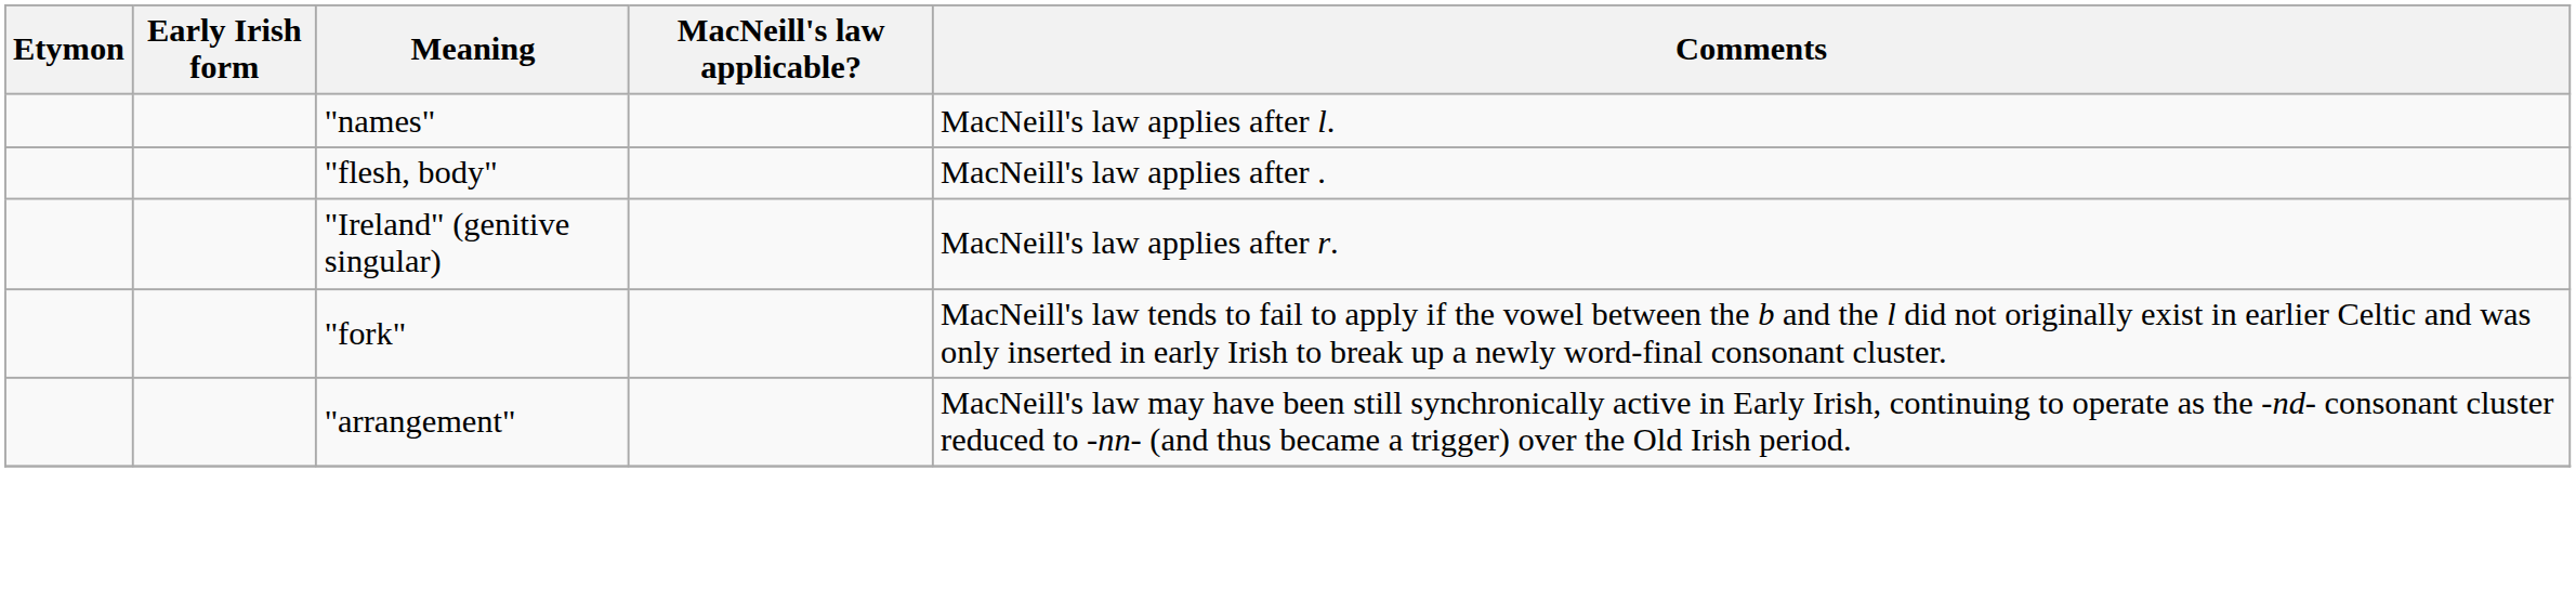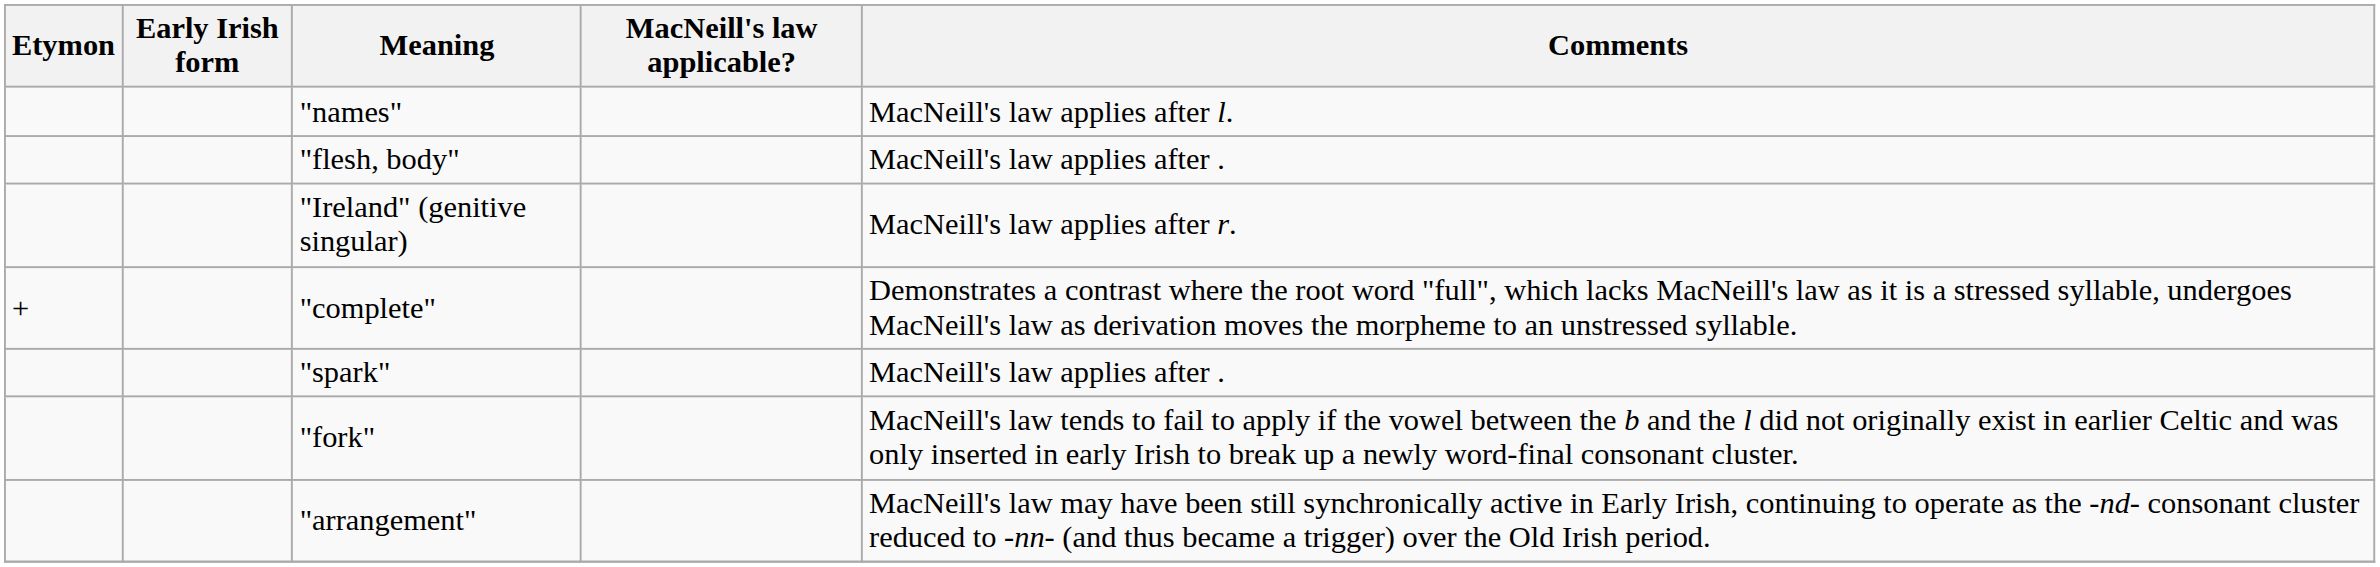+ row: + | "complete" | Demonstrates a contrast where the root word "full", which lacks MacNeill's law as it is a stressed syllable, undergoes MacNeill's law as derivation moves the morpheme to an unstressed syllable.
+ row: "spark" | MacNeill's law applies after .
